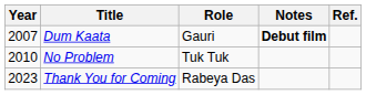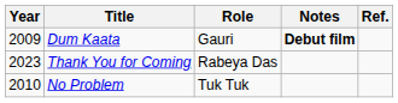Dum Kaata | Year: 2007 -> 2009
rows swapped: No Problem <-> Thank You for Coming
